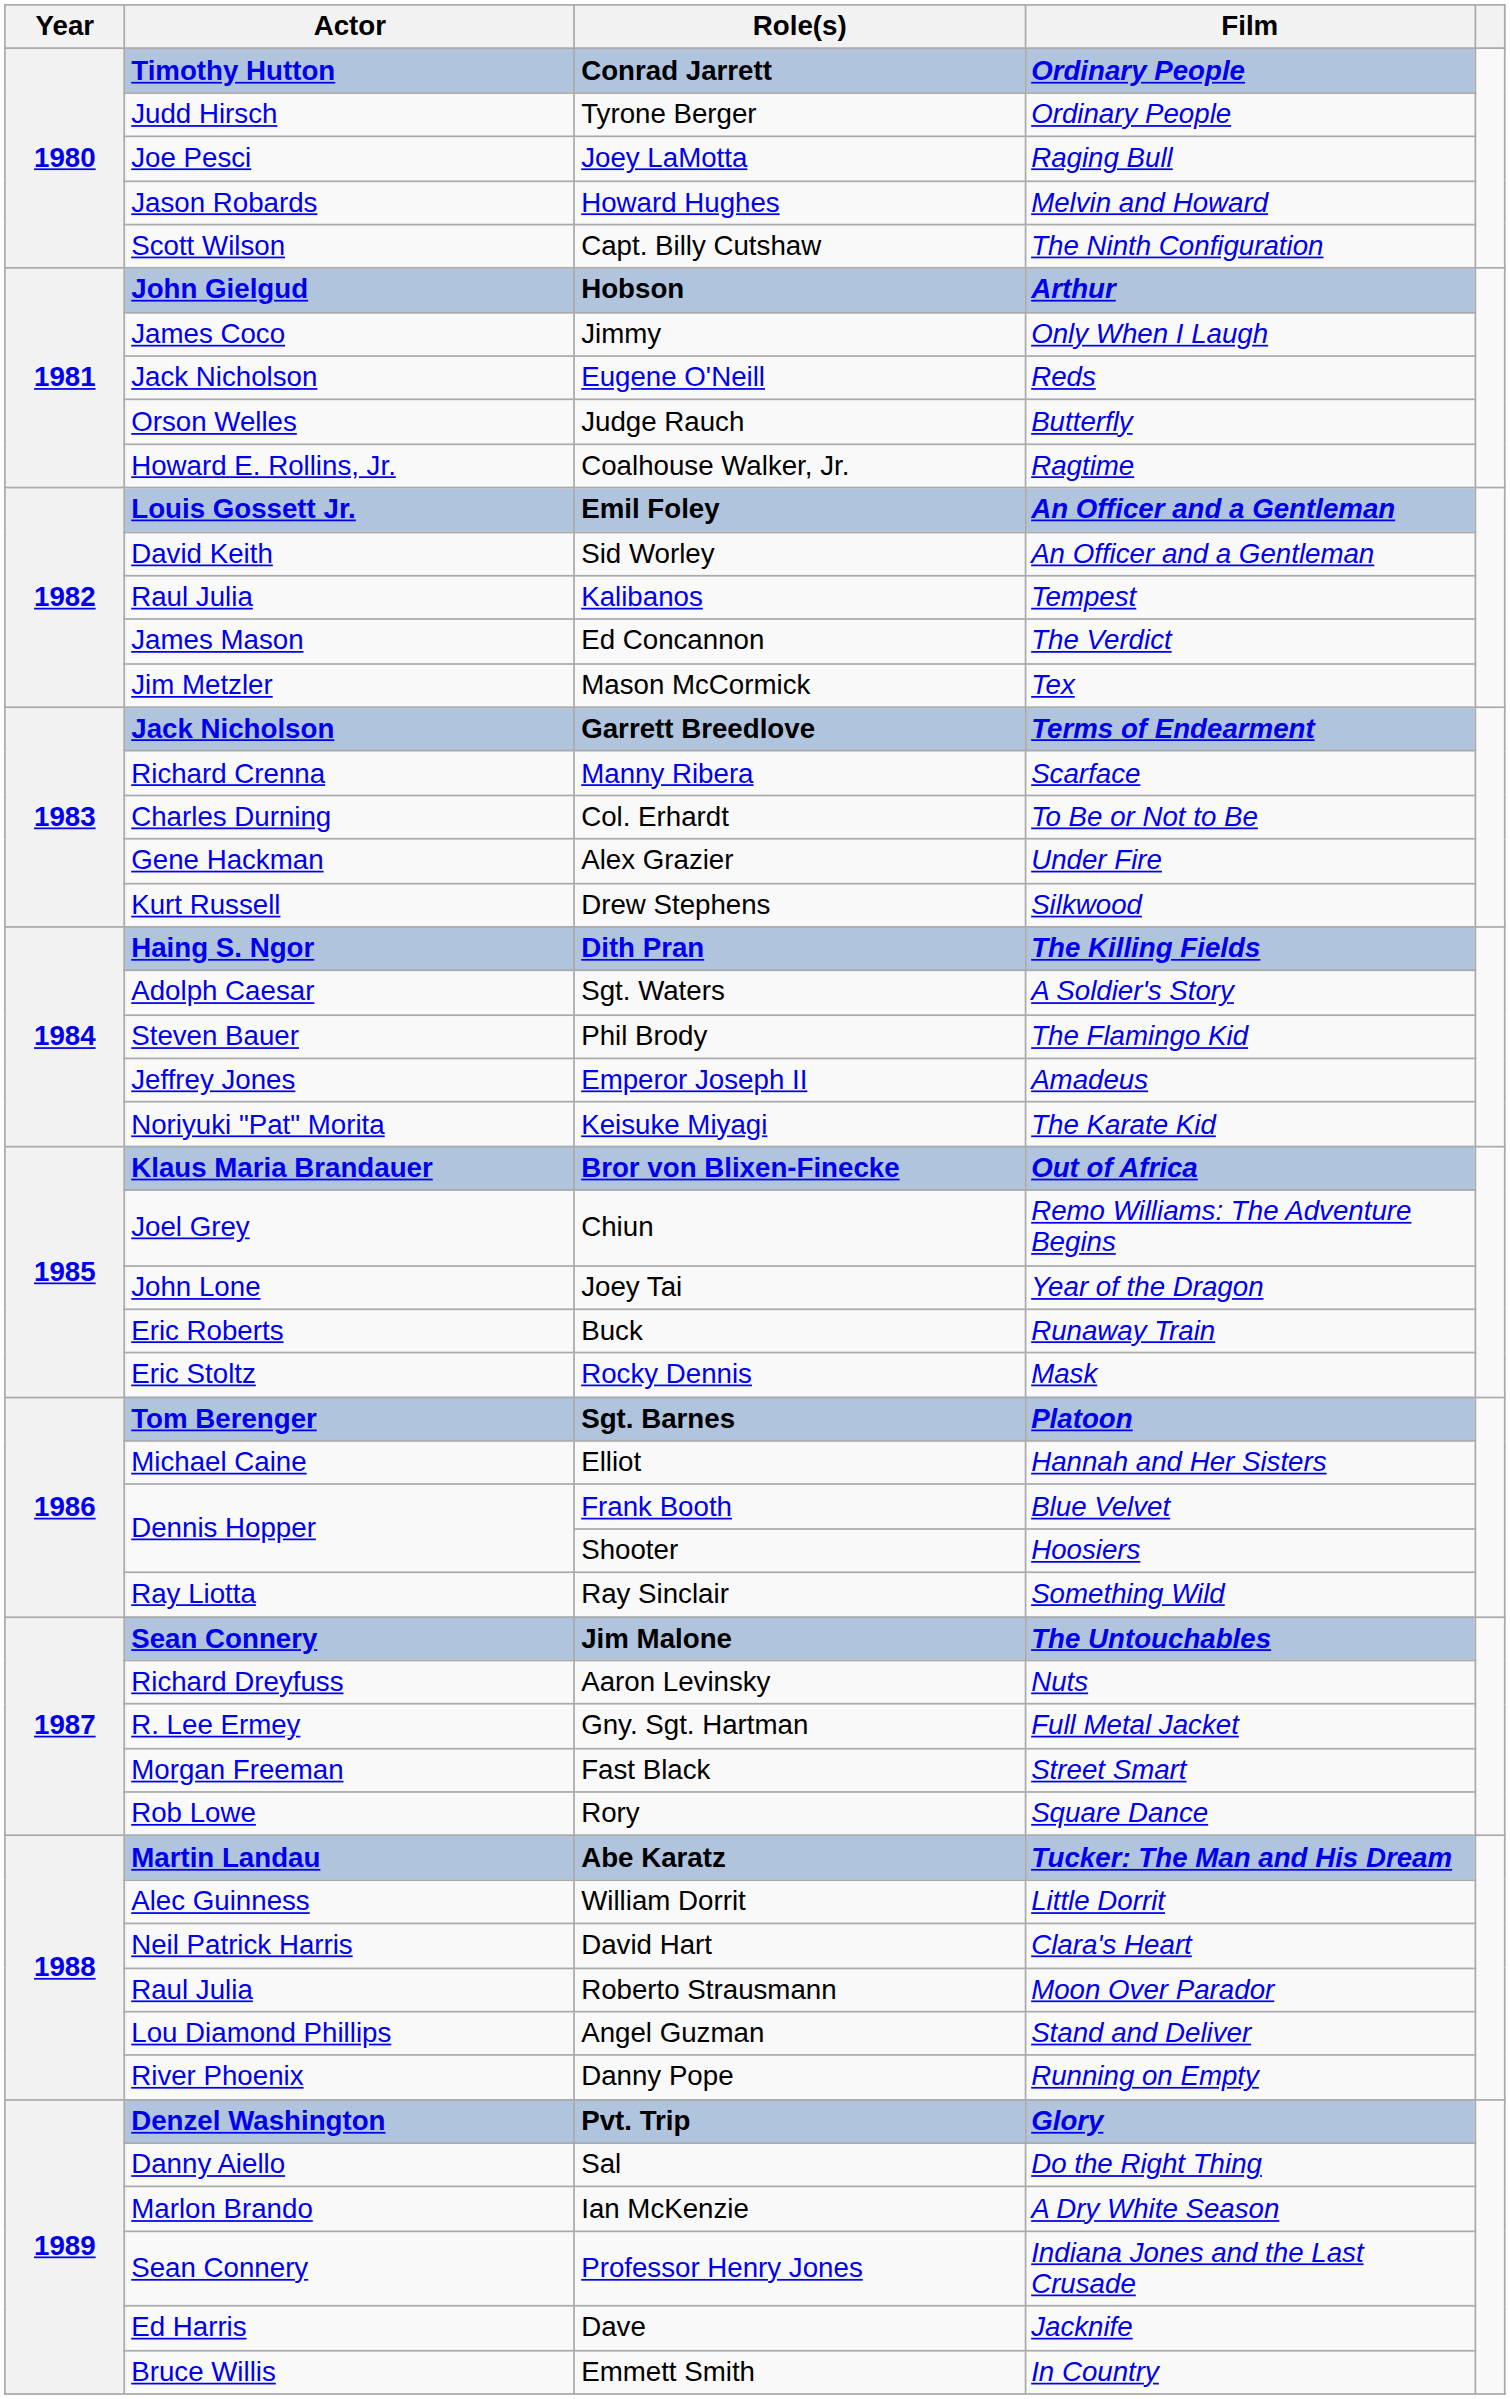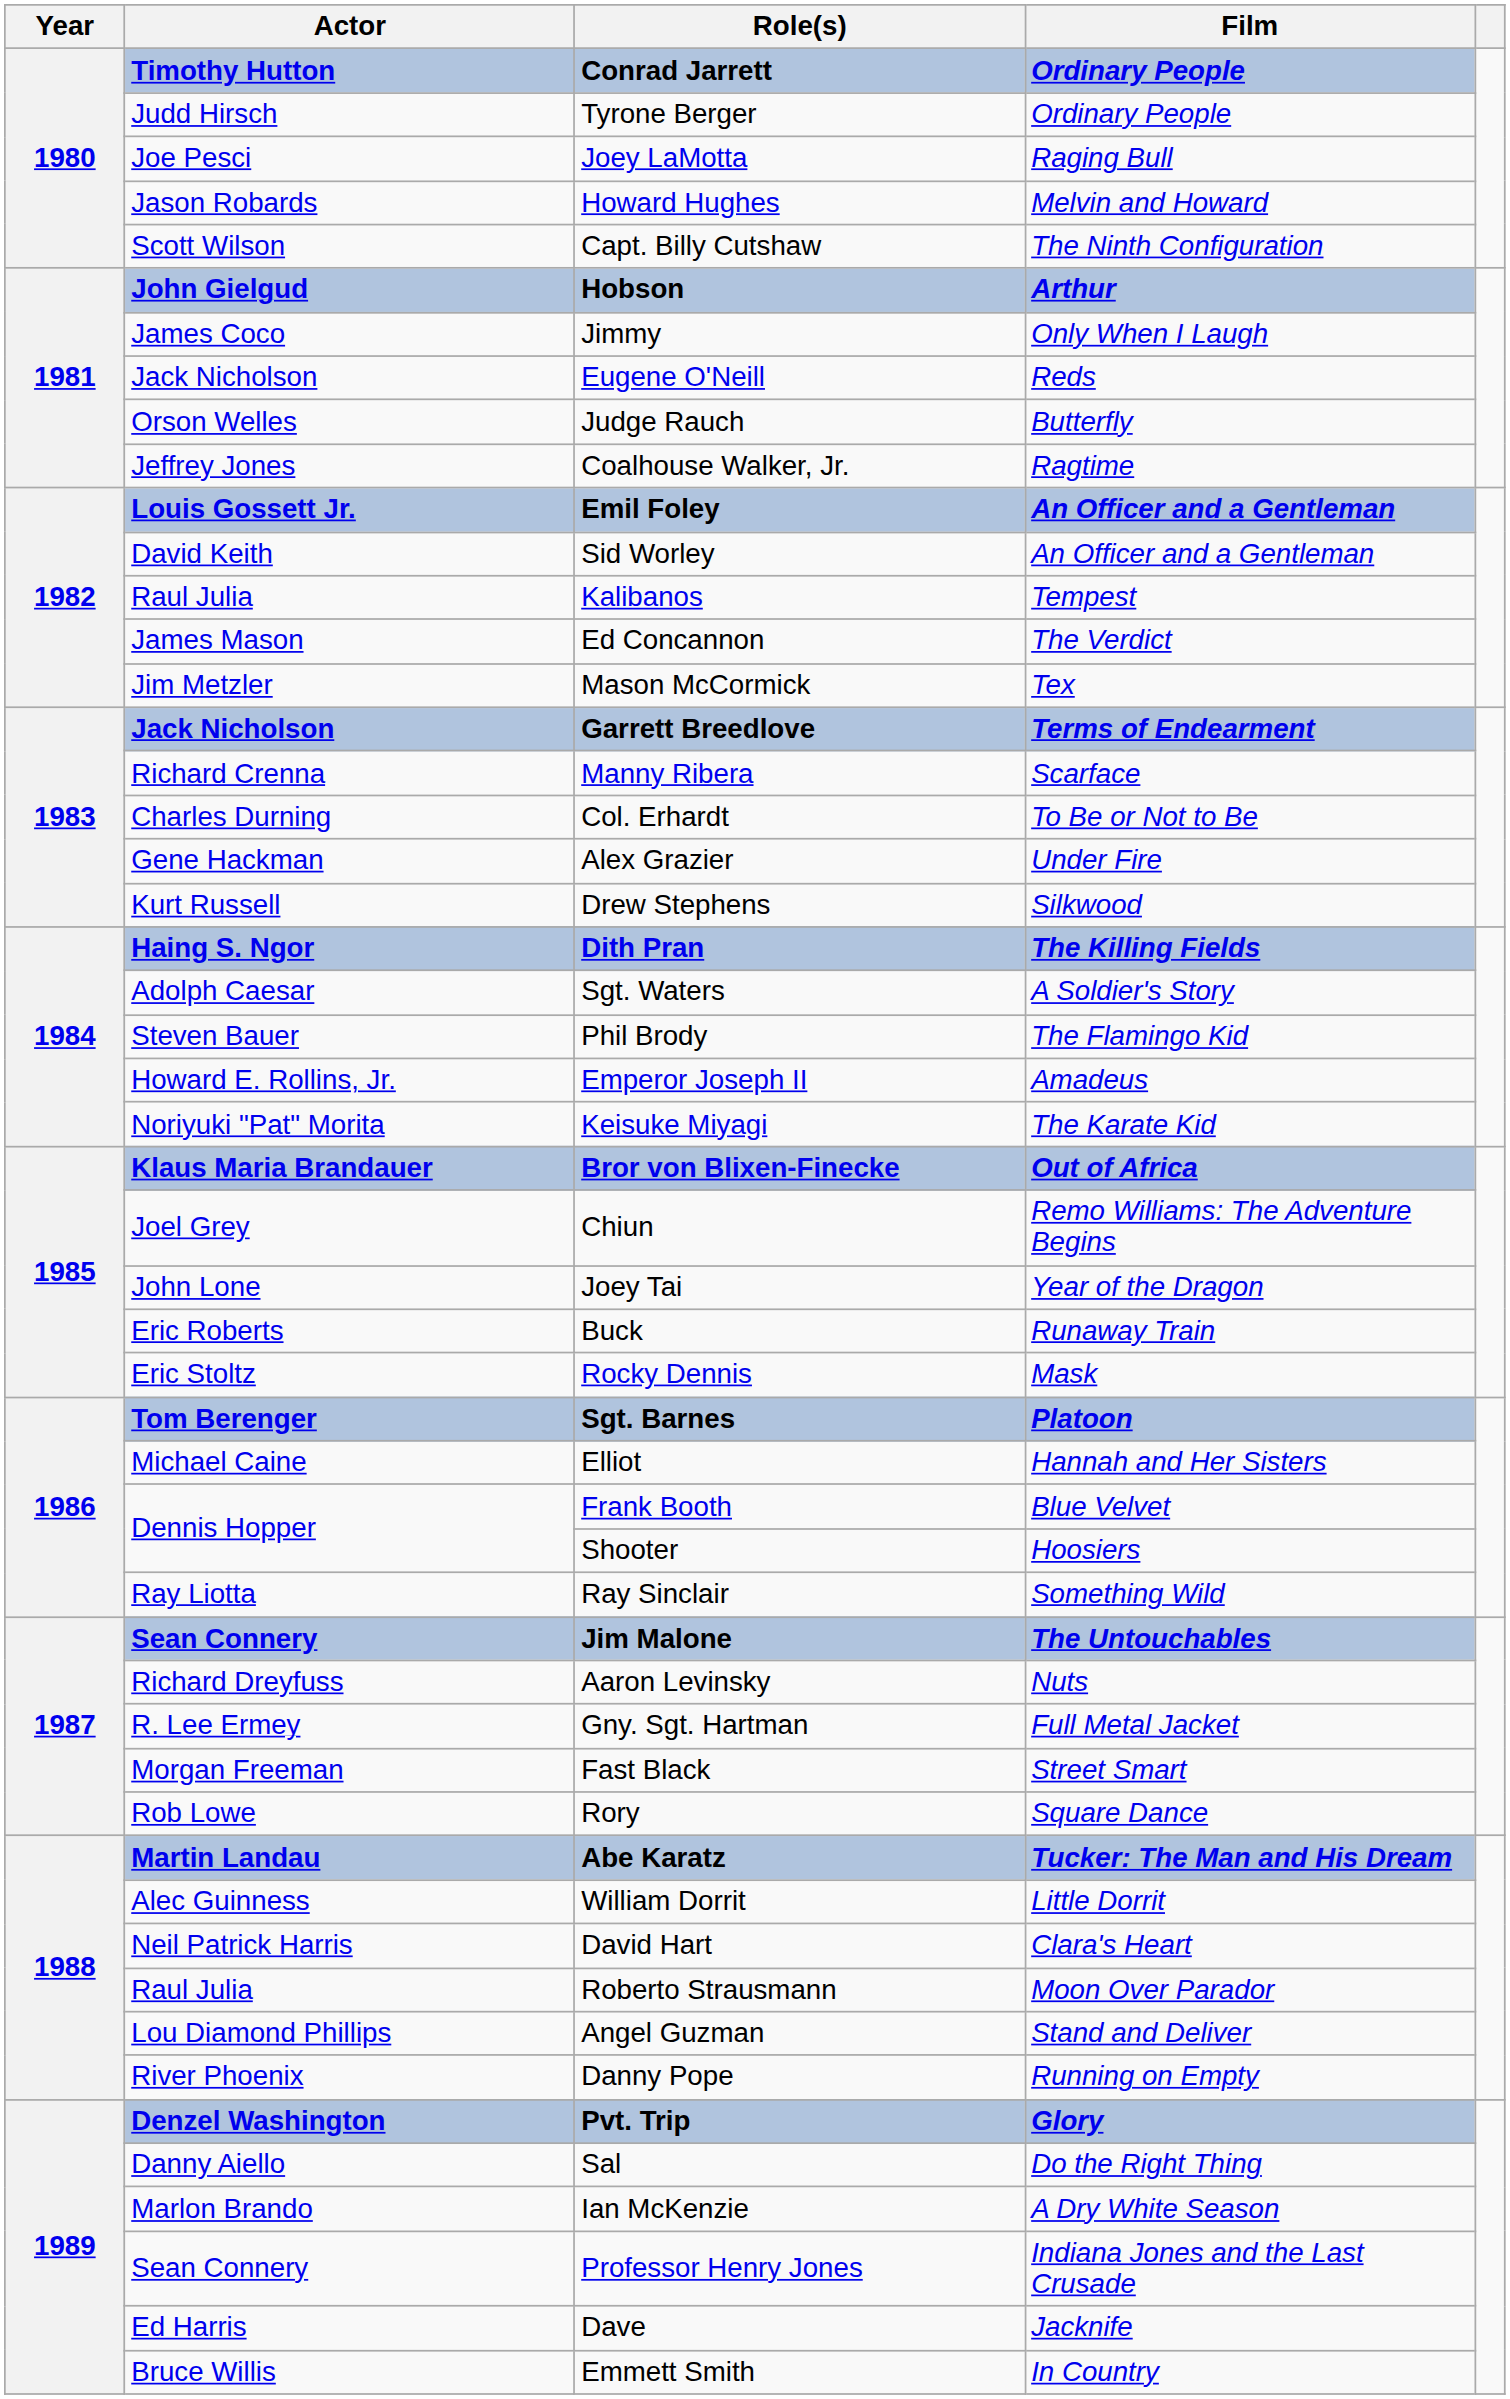Coalhouse Walker, Jr. | Actor: Howard E. Rollins, Jr. -> Jeffrey Jones
Emperor Joseph II | Actor: Jeffrey Jones -> Howard E. Rollins, Jr.
